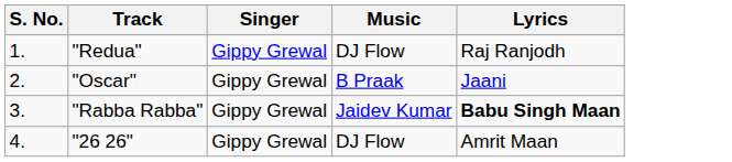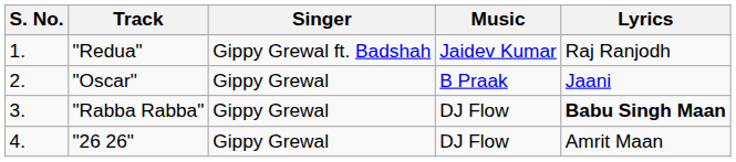"Redua" | Singer: Gippy Grewal -> Gippy Grewal ft. Badshah
"Redua" | Music: DJ Flow -> Jaidev Kumar
"Rabba Rabba" | Music: Jaidev Kumar -> DJ Flow
